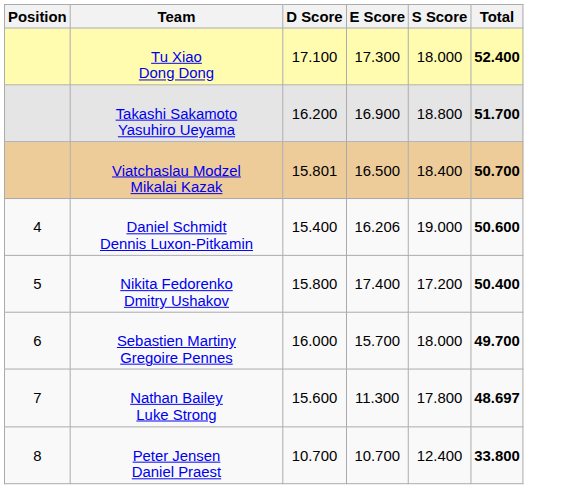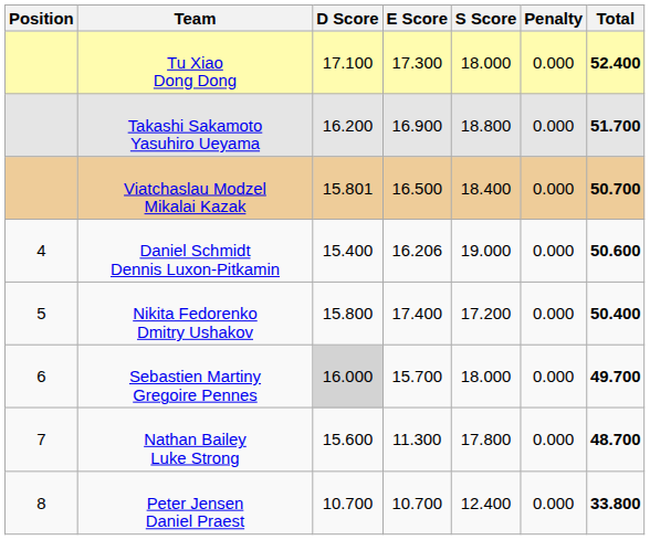+ column: Penalty | 0.000 | 0.000 | 0.000 | 0.000 | 0.000 | 0.000 | 0.000 | 0.000
Sebastien Martiny Gregoire Pennes | D Score: no background -> lightgrey background
Nathan Bailey Luke Strong | Total: 48.697 -> 48.700
